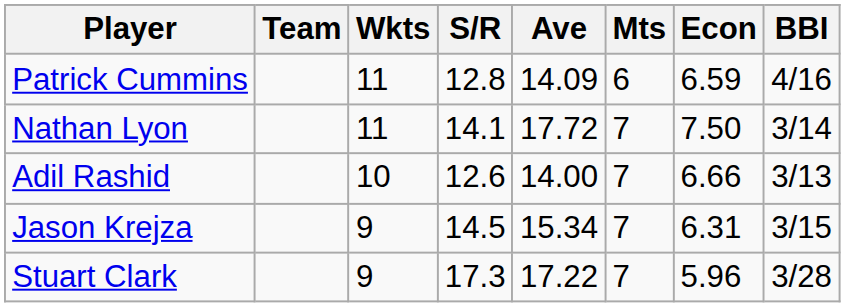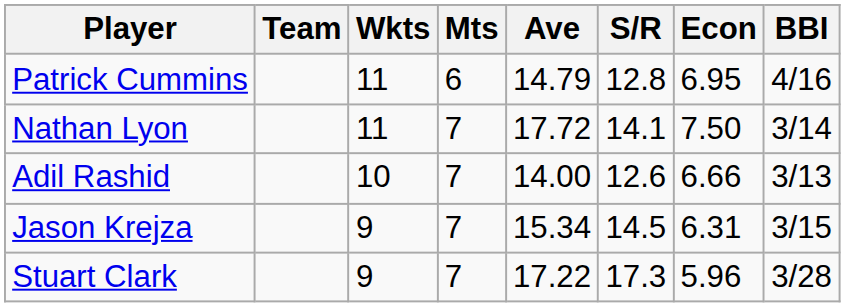columns swapped: Mts <-> S/R
Patrick Cummins | Ave: 14.09 -> 14.79
Patrick Cummins | Econ: 6.59 -> 6.95
